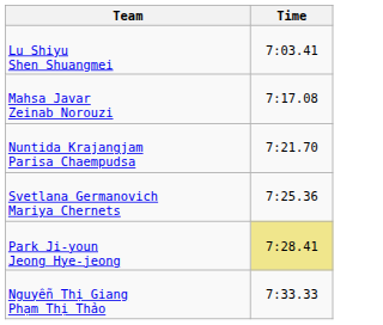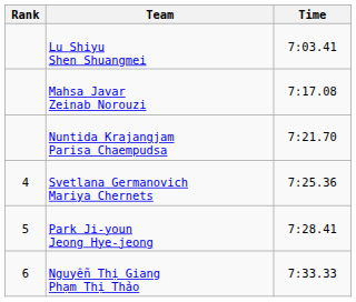+ column: Rank | 4 | 5 | 6
Park Ji-youn Jeong Hye-jeong | Time: khaki background -> no background
